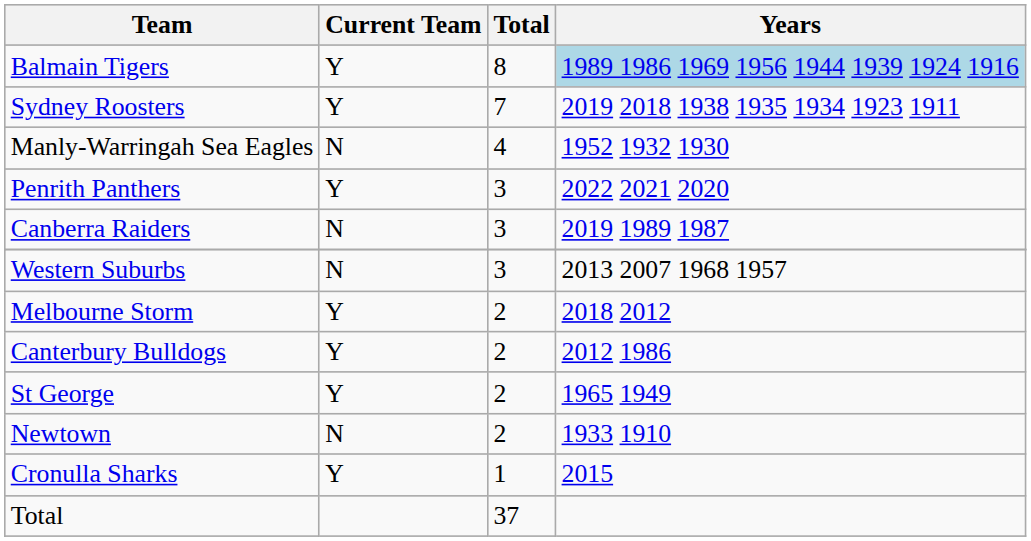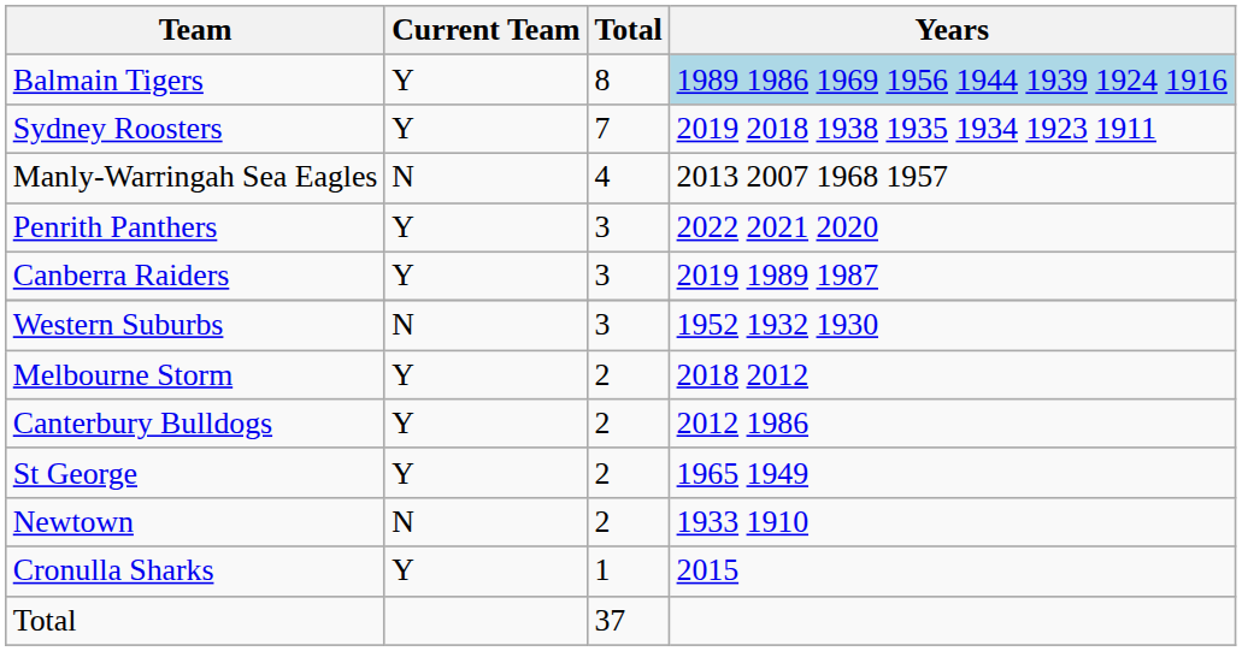Manly-Warringah Sea Eagles | Years: 1952 1932 1930 -> 2013 2007 1968 1957
Canberra Raiders | Current Team: N -> Y
Western Suburbs | Years: 2013 2007 1968 1957 -> 1952 1932 1930
